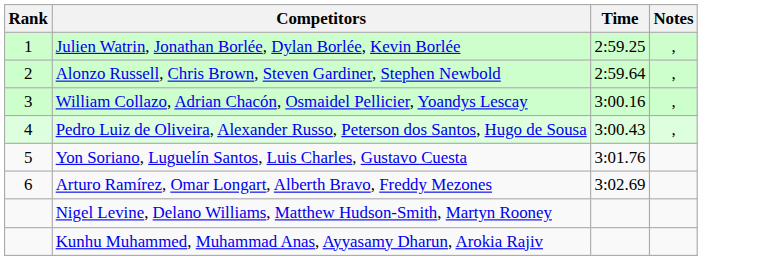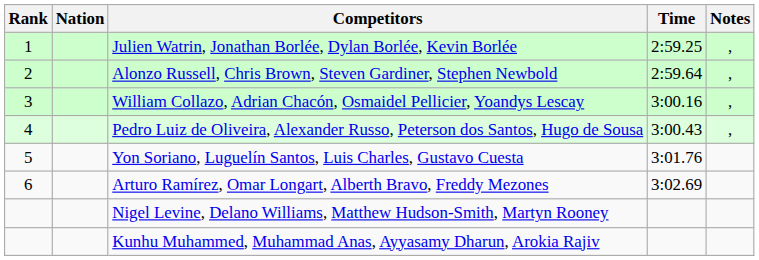+ column: Nation
